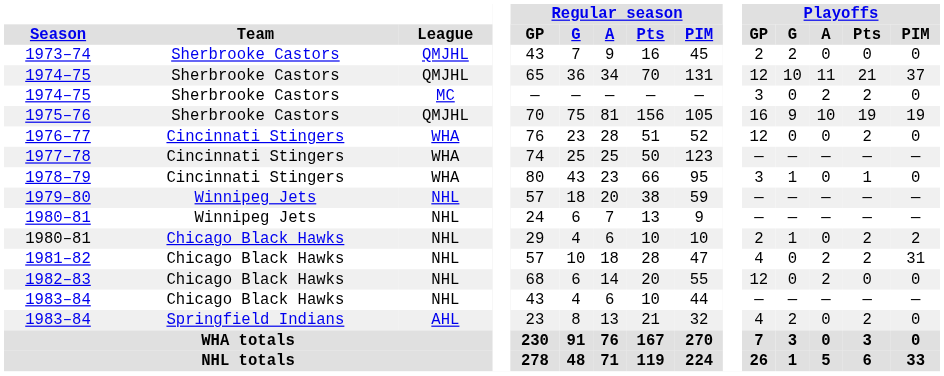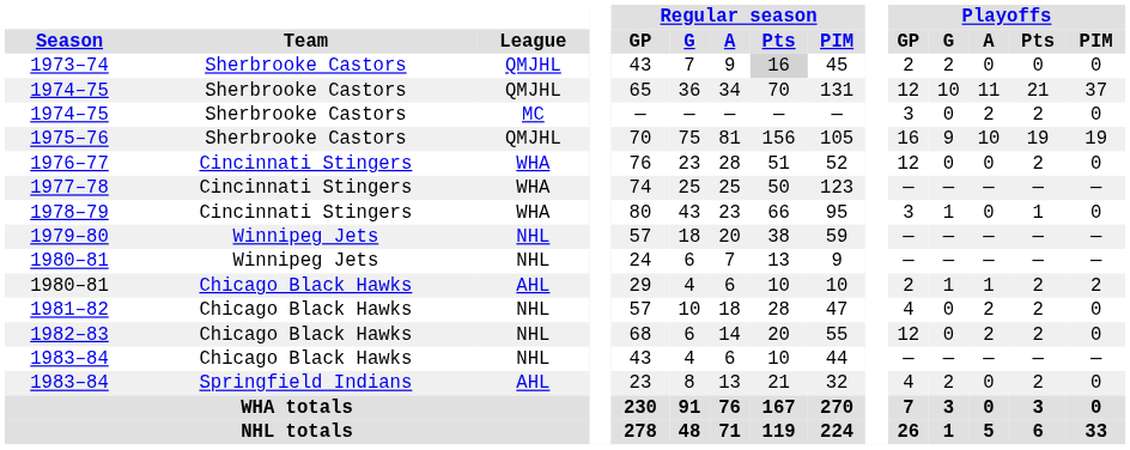1973–74 | Regular season / Pts: no background -> lightgrey background
1980–81 / Chicago Black Hawks | League: NHL -> AHL
1980–81 / Chicago Black Hawks | Playoffs / A: 0 -> 1
1981–82 | Playoffs / PIM: 31 -> 0
1982–83 | Playoffs / Pts: 0 -> 2
